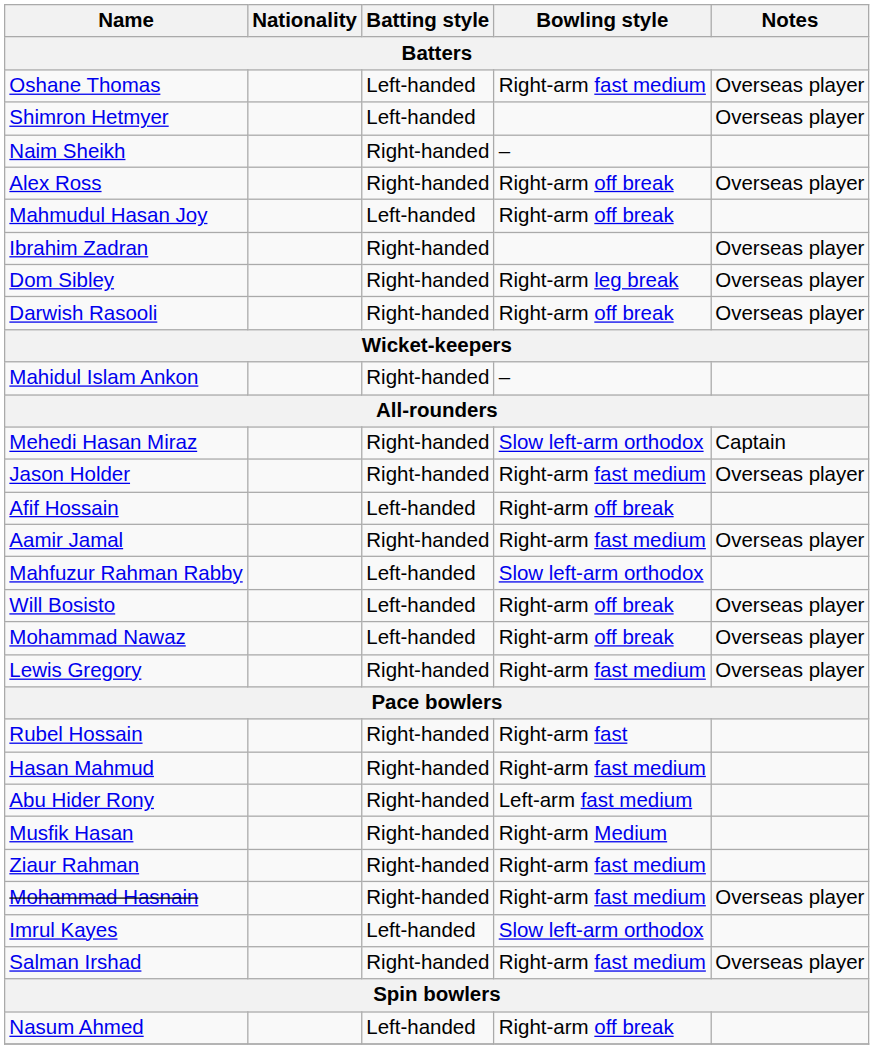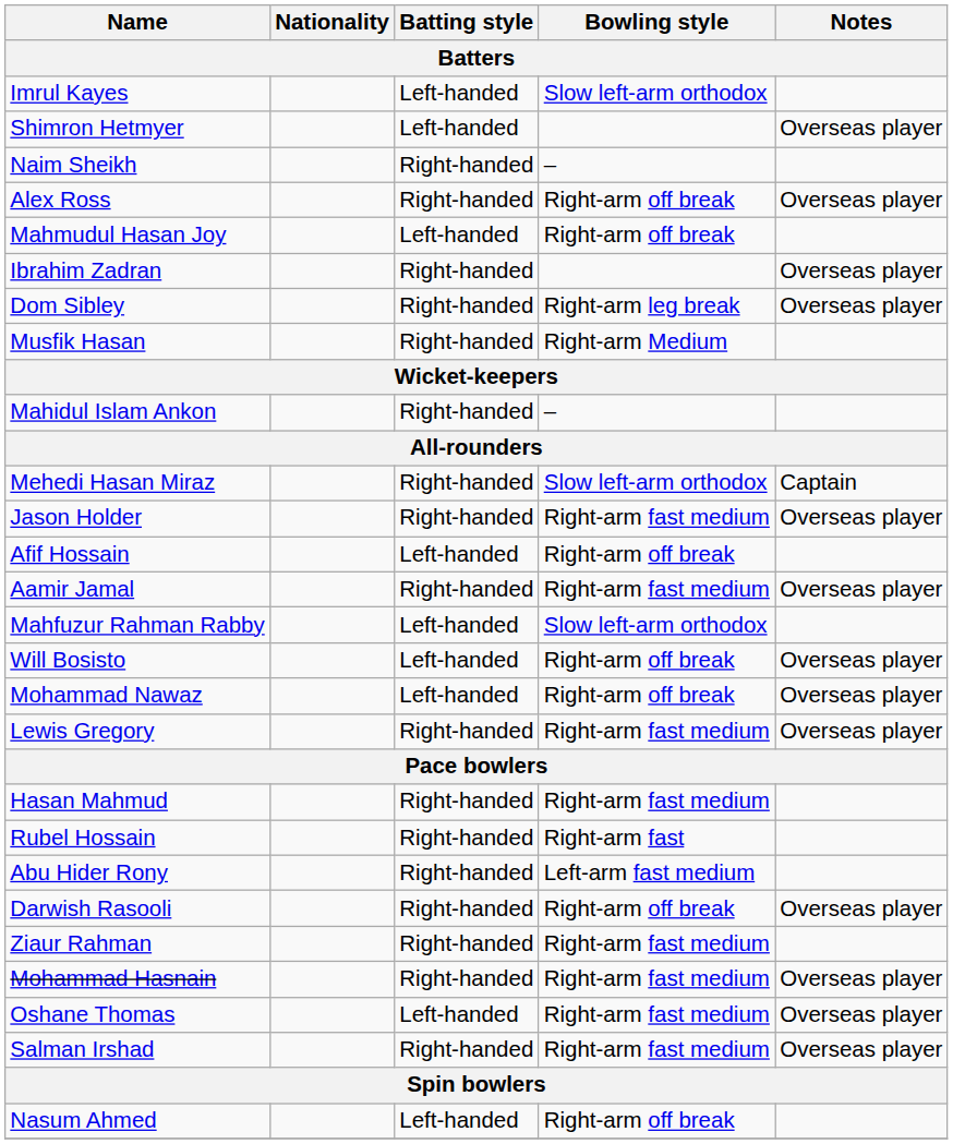rows swapped: Imrul Kayes <-> Oshane Thomas
rows swapped: Darwish Rasooli <-> Musfik Hasan
rows swapped: Hasan Mahmud <-> Rubel Hossain
